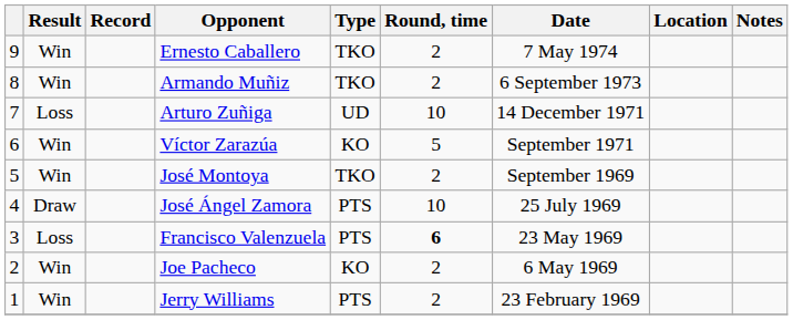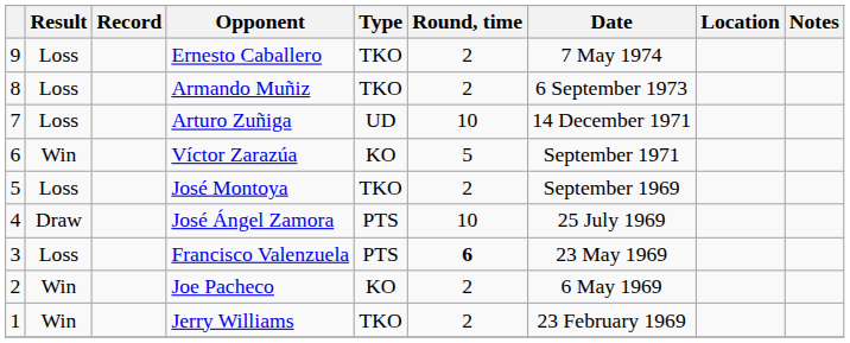Ernesto Caballero | Result: Win -> Loss
Armando Muñiz | Result: Win -> Loss
José Montoya | Result: Win -> Loss
Jerry Williams | Type: PTS -> TKO
